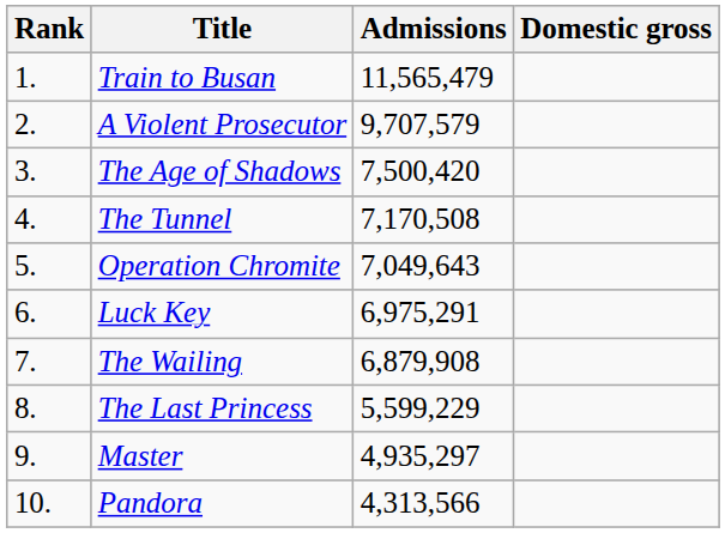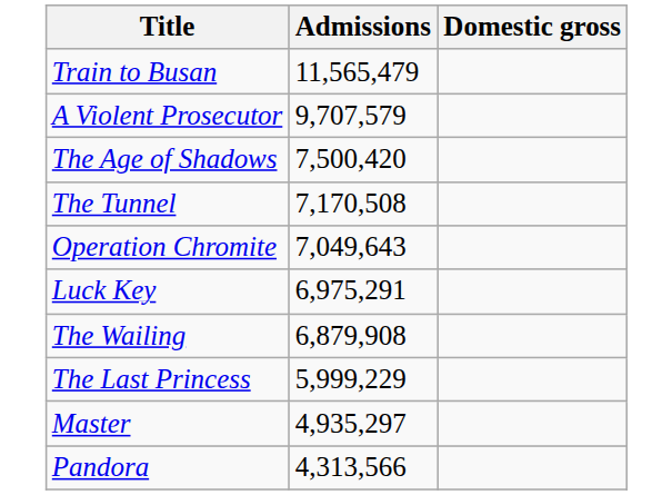- column: Rank | 1. | 2. | 3. | 4. | 5. | 6. | 7. | 8. | 9. | 10.
The Last Princess | Admissions: 5,599,229 -> 5,999,229
